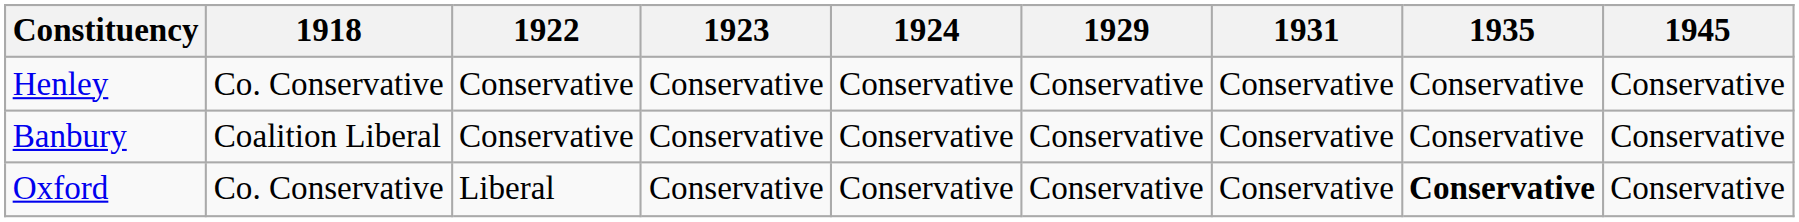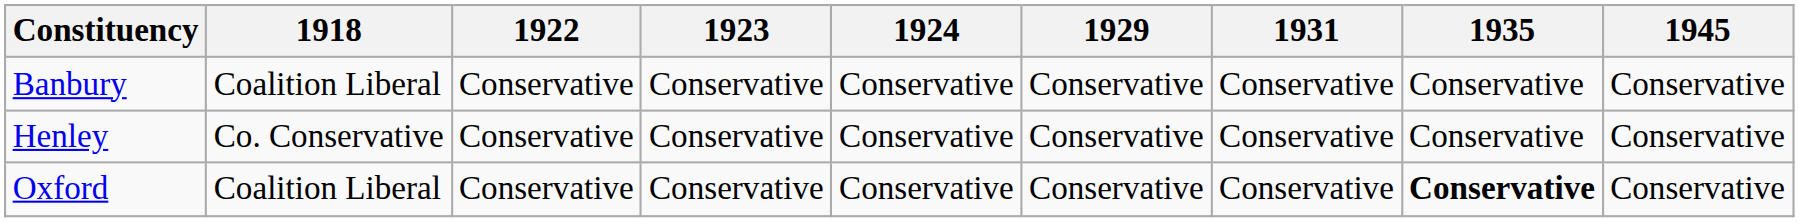rows swapped: Banbury <-> Henley
Oxford | 1918: Co. Conservative -> Coalition Liberal
Oxford | 1922: Liberal -> Conservative
